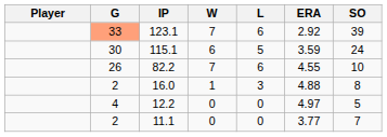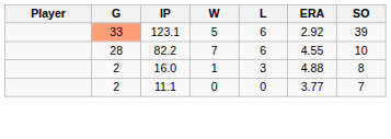123.1 | W: 7 -> 5
- row: 30 | 115.1 | 6 | 5 | 3.59 | 24
82.2 | G: 26 -> 28
- row: 4 | 12.2 | 0 | 0 | 4.97 | 5
